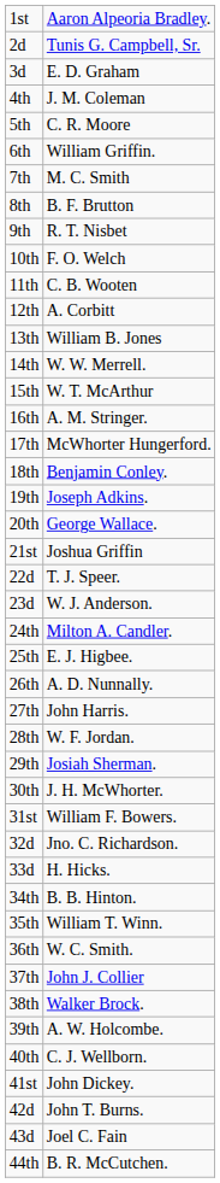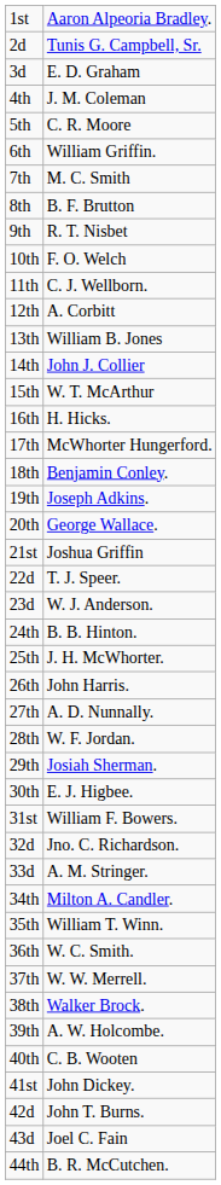11th | column 2: C. B. Wooten -> C. J. Wellborn.
14th | column 2: W. W. Merrell. -> John J. Collier
16th | column 2: A. M. Stringer. -> H. Hicks.
24th | column 2: Milton A. Candler. -> B. B. Hinton.
25th | column 2: E. J. Higbee. -> J. H. McWhorter.
26th | column 2: A. D. Nunnally. -> John Harris.
27th | column 2: John Harris. -> A. D. Nunnally.
30th | column 2: J. H. McWhorter. -> E. J. Higbee.
33d | column 2: H. Hicks. -> A. M. Stringer.
34th | column 2: B. B. Hinton. -> Milton A. Candler.
37th | column 2: John J. Collier -> W. W. Merrell.
40th | column 2: C. J. Wellborn. -> C. B. Wooten
